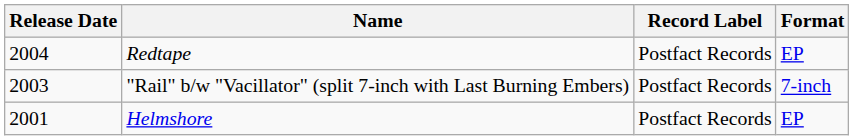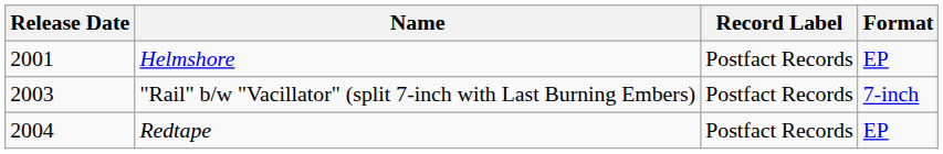rows swapped: Helmshore <-> Redtape
